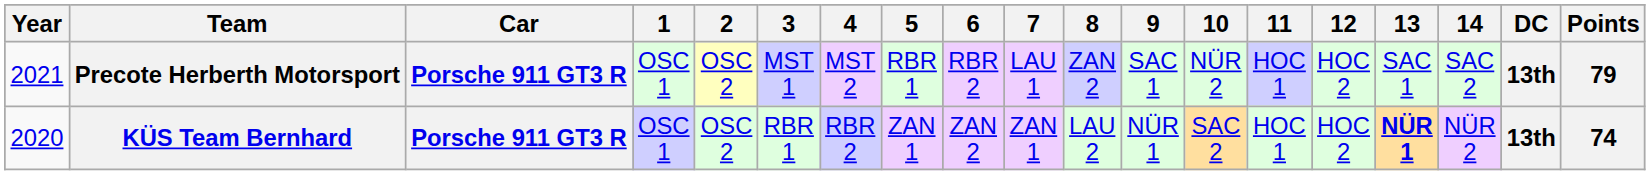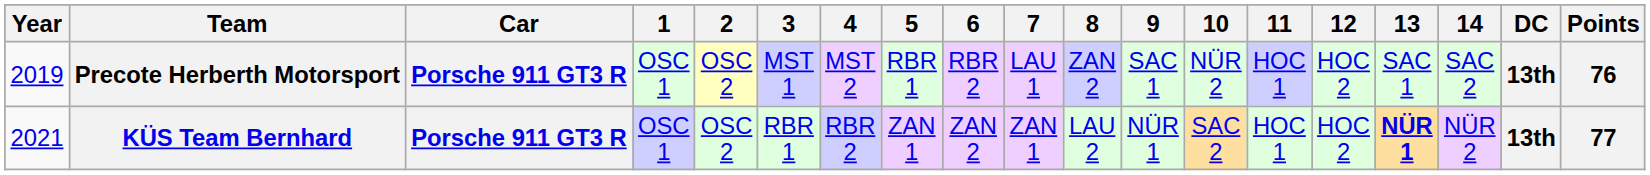Precote Herberth Motorsport | Year: 2021 -> 2019
Precote Herberth Motorsport | Points: 79 -> 76
KÜS Team Bernhard | Year: 2020 -> 2021
KÜS Team Bernhard | Points: 74 -> 77
